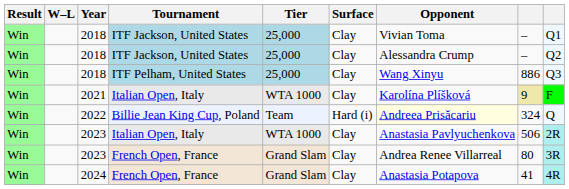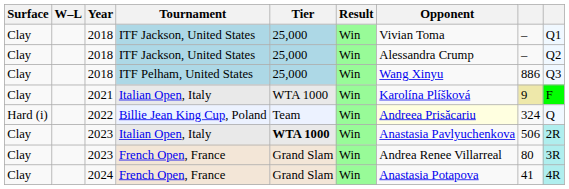columns swapped: Result <-> Surface
2023 / Italian Open, Italy | Tier: normal -> bold
